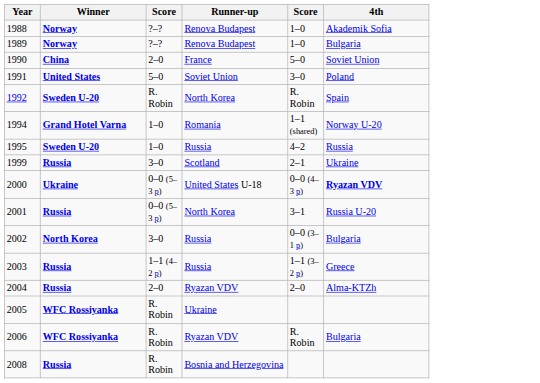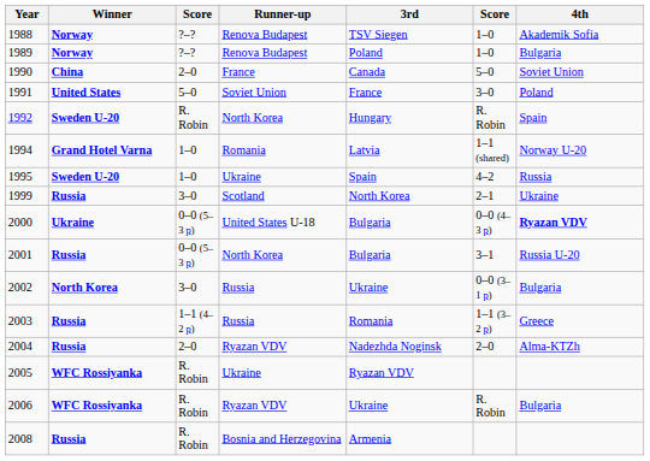+ column: 3rd | TSV Siegen | Poland | Canada | France | Hungary | Latvia | Spain | North Korea | Bulgaria | Bulgaria | Ukraine | Romania | Nadezhda Noginsk | Ryazan VDV | Ukraine | Armenia
1995 | Runner-up: Russia -> Ukraine
